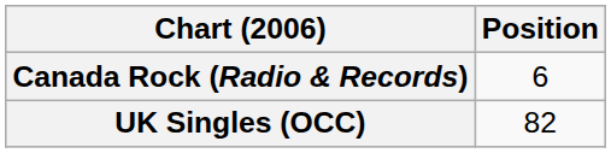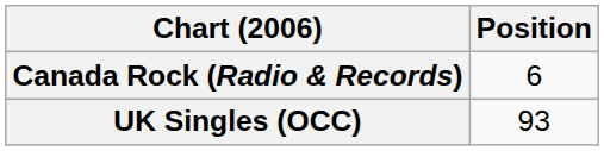UK Singles (OCC) | Position: 82 -> 93
